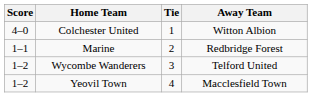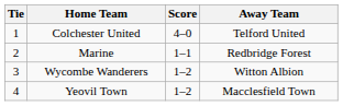columns swapped: Tie <-> Score
Colchester United | Away Team: Witton Albion -> Telford United
Wycombe Wanderers | Away Team: Telford United -> Witton Albion
